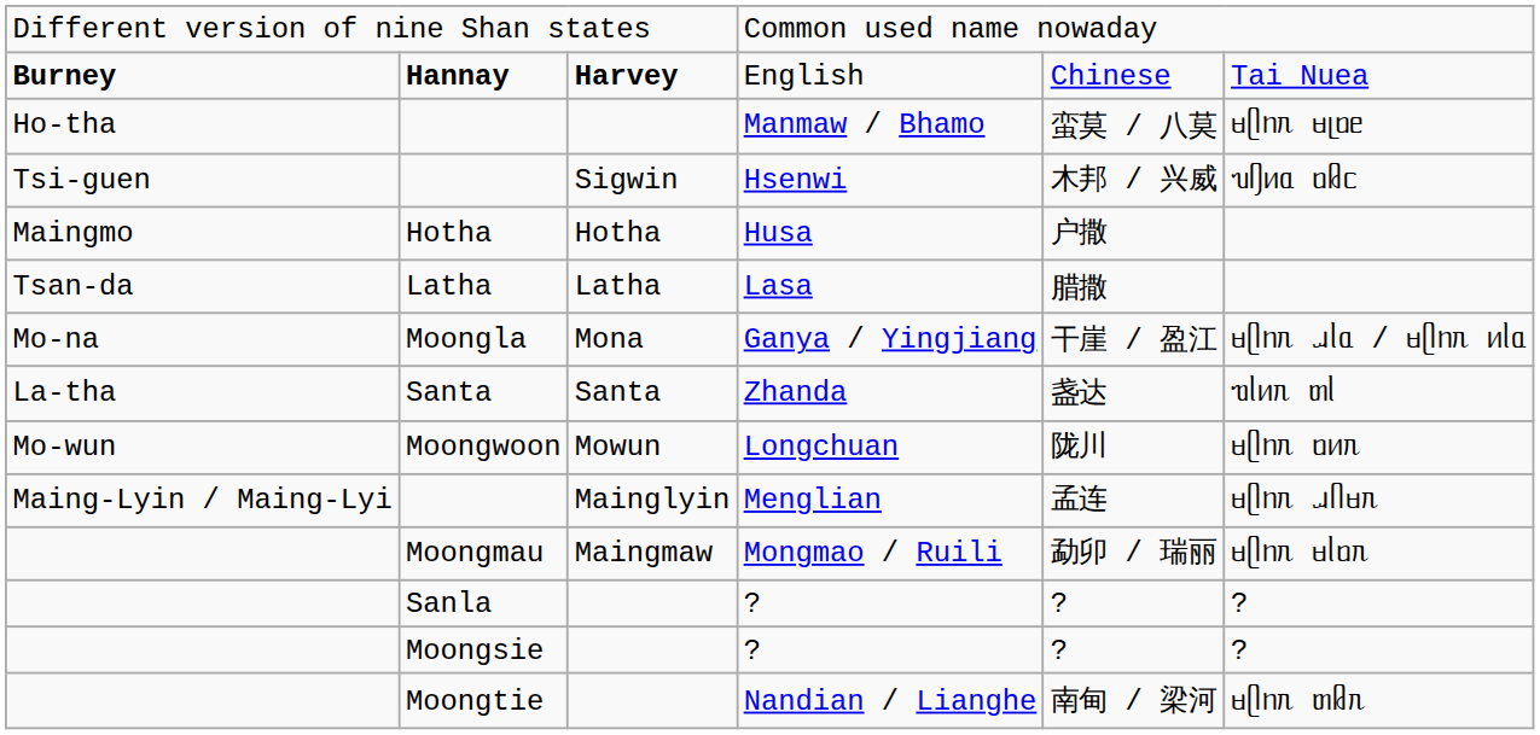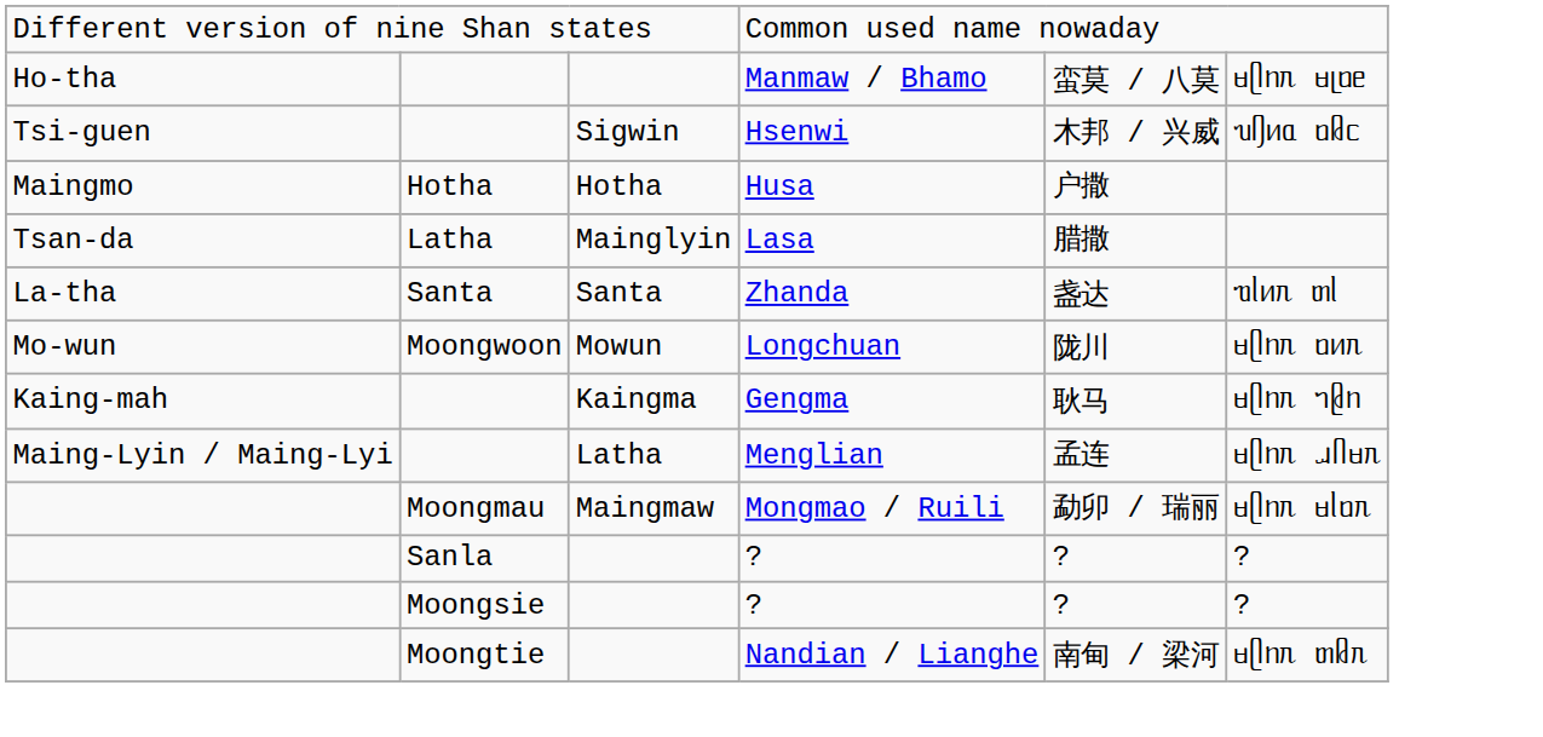- row: Burney | Hannay | Harvey | English | Chinese | Tai Nuea
Lasa | column 3: Latha -> Mainglyin
- row: Mo-na | Moongla | Mona | Ganya / Yingjiang | 干崖 / 盈江 | ᥛᥫᥒᥰ ᥘᥣᥲ / ᥛᥫᥒᥰ ᥢᥣᥲ
+ row: Kaing-mah | Kaingma | Gengma | 耿马 | ᥛᥫᥒᥰ ᥐᥪᥒ
Menglian | column 3: Mainglyin -> Latha
